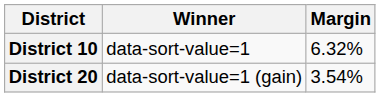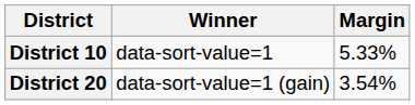District 10 | Margin: 6.32% -> 5.33%
